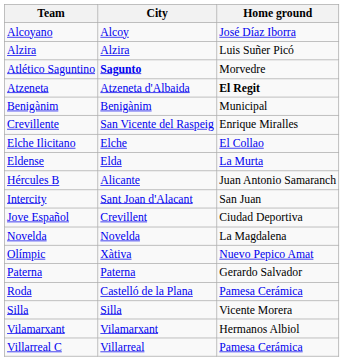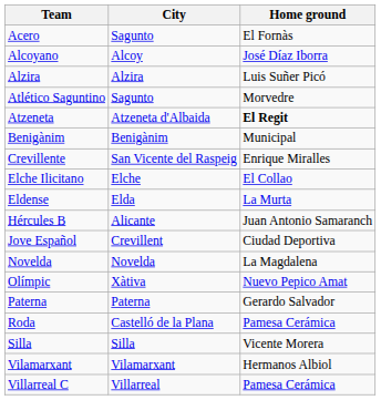+ row: Acero | Sagunto | El Fornàs
Atlético Saguntino | City: bold -> normal
- row: Intercity | Sant Joan d'Alacant | San Juan
